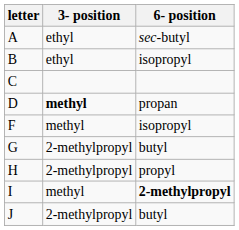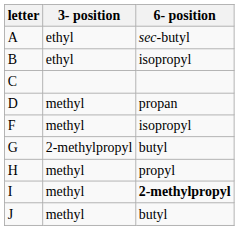D | 3- position: bold -> normal
H | 3- position: 2-methylpropyl -> methyl
J | 3- position: 2-methylpropyl -> methyl
